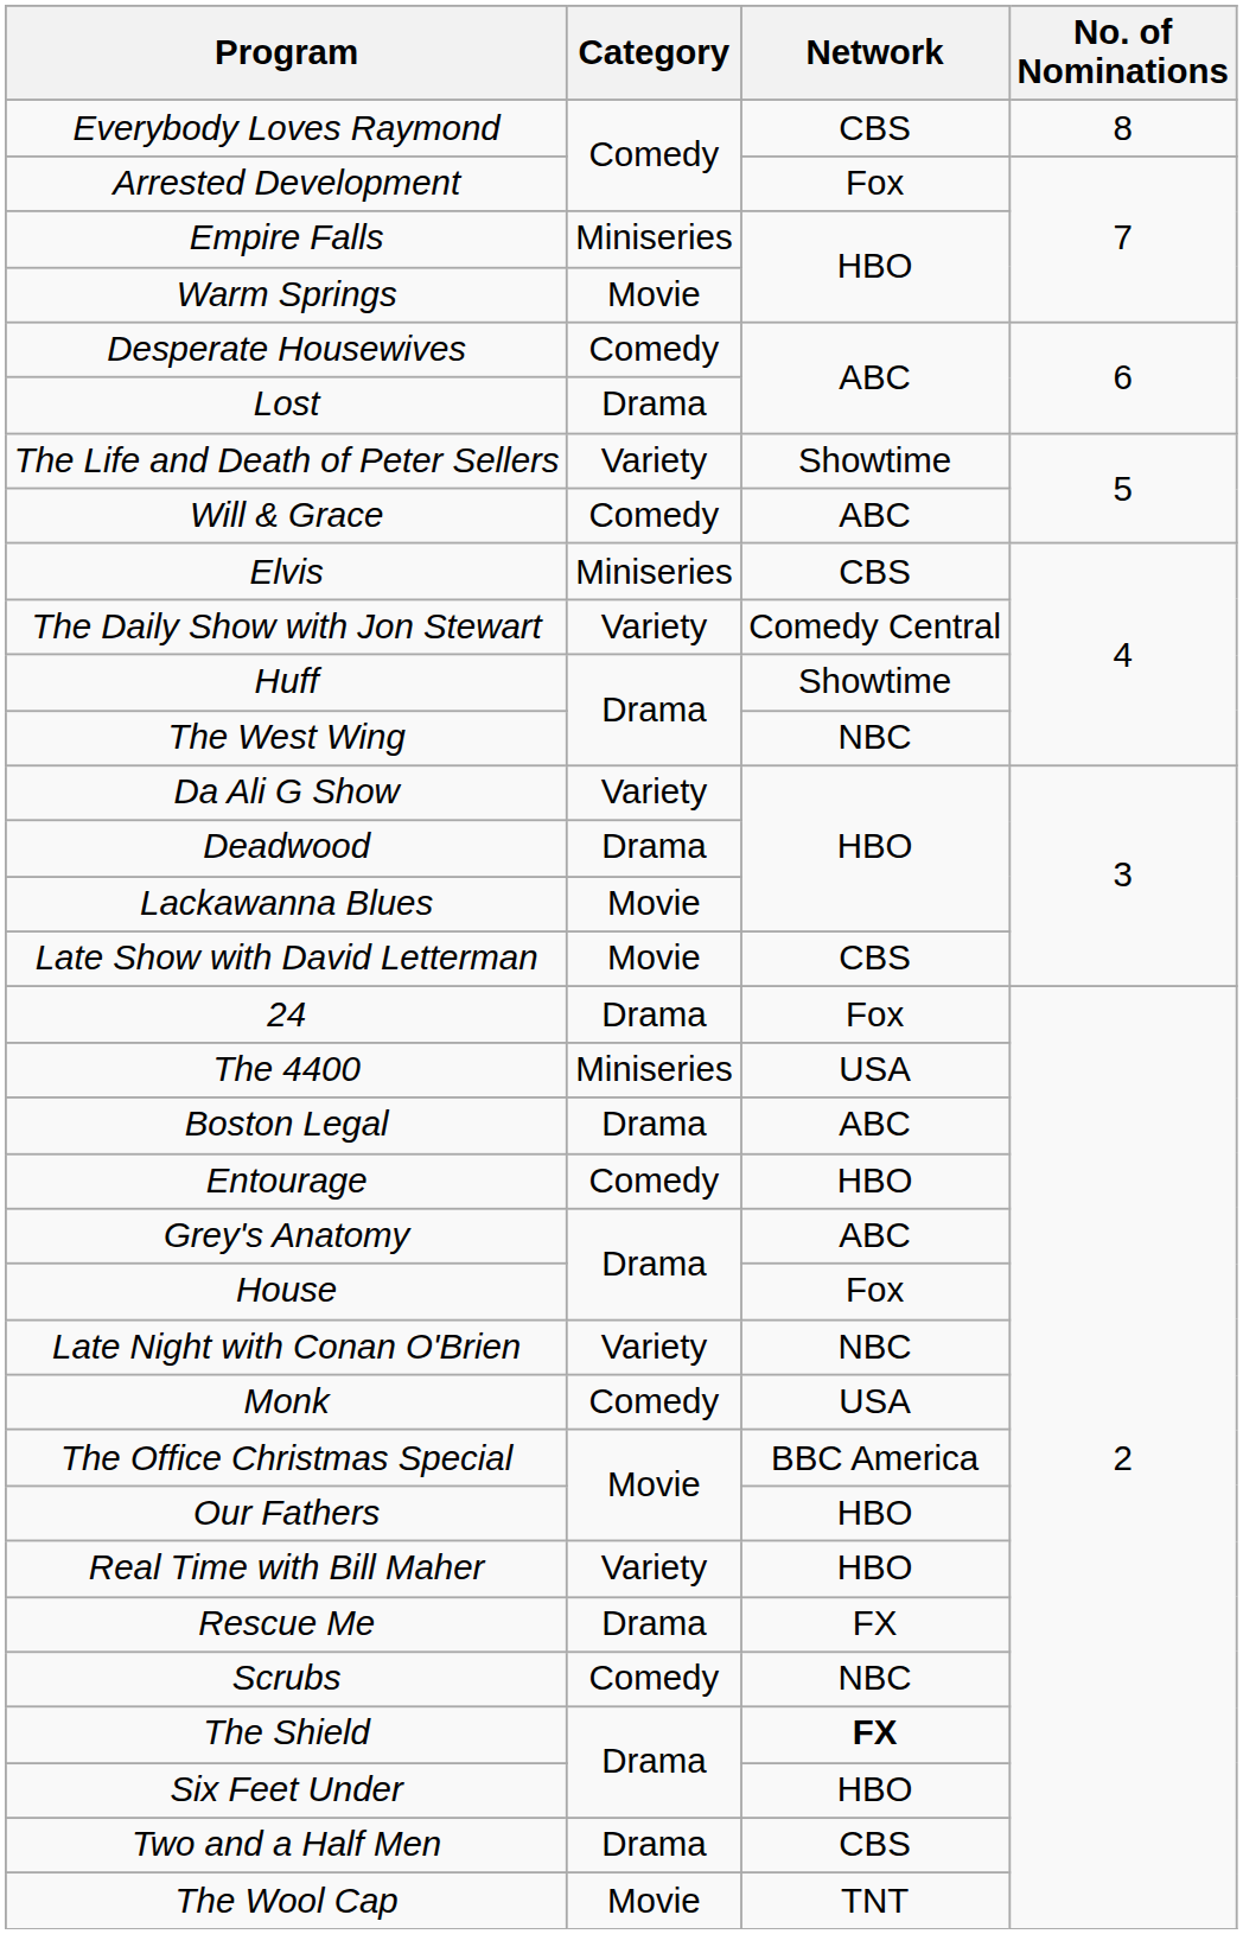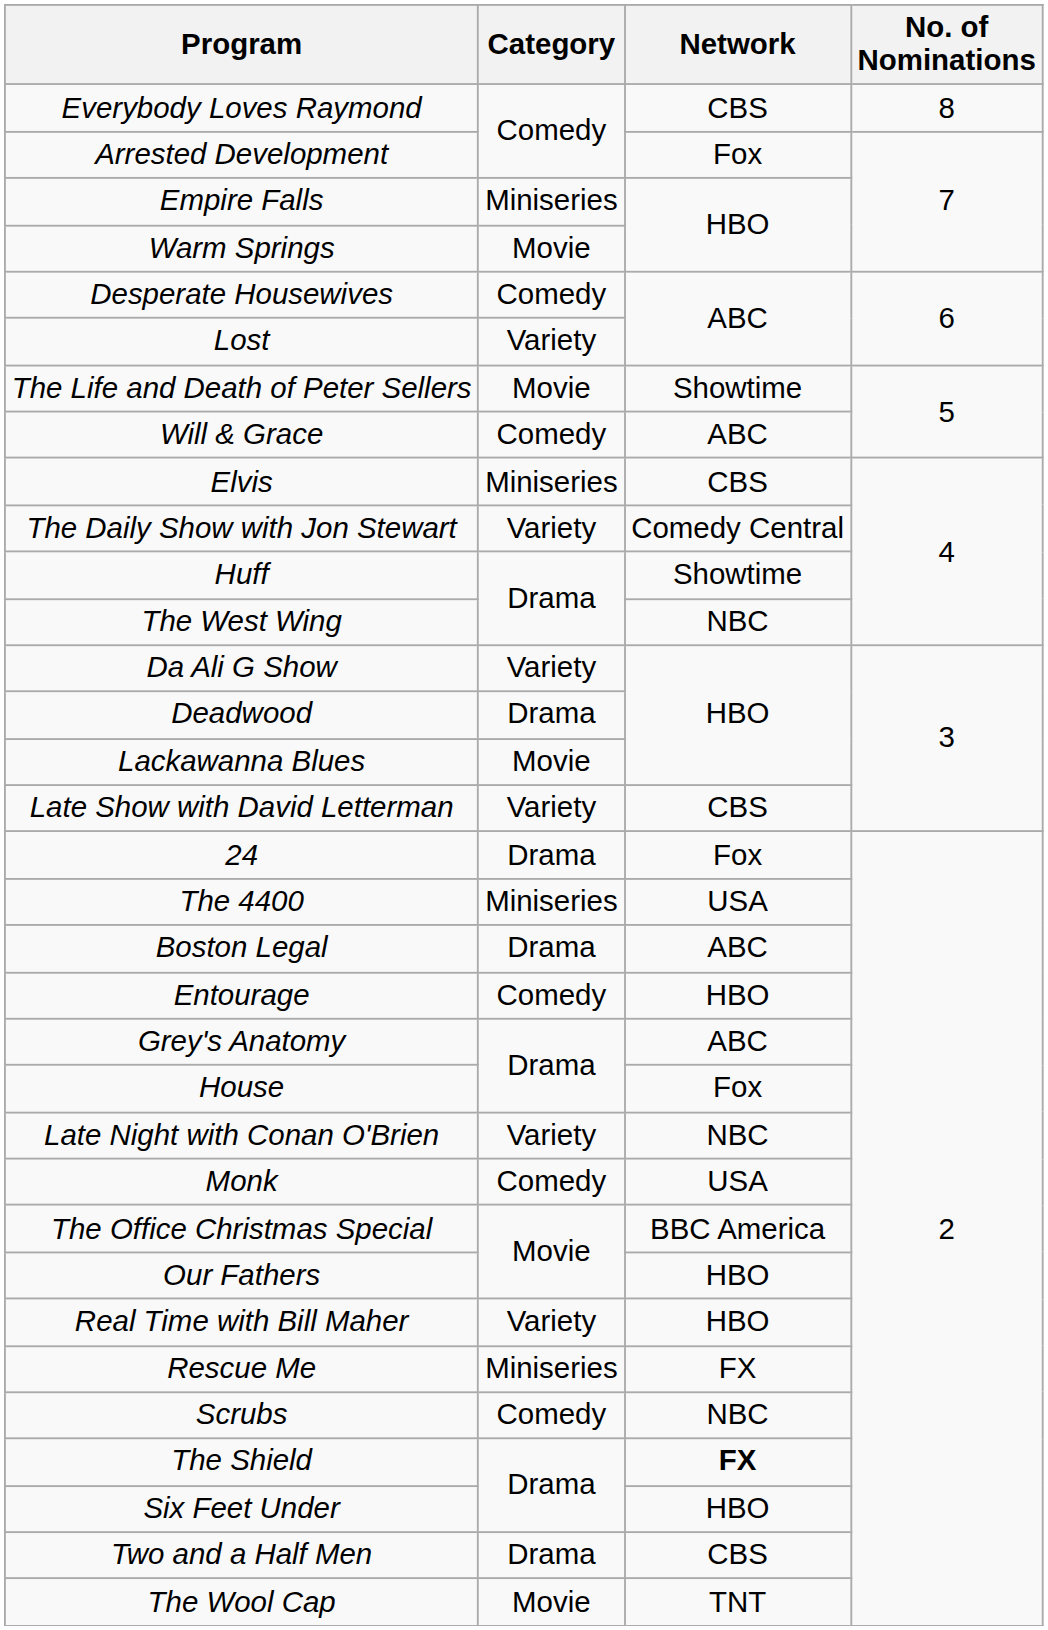Lost | Category: Drama -> Variety
The Life and Death of Peter Sellers | Category: Variety -> Movie
Late Show with David Letterman | Category: Movie -> Variety
Rescue Me | Category: Drama -> Miniseries
